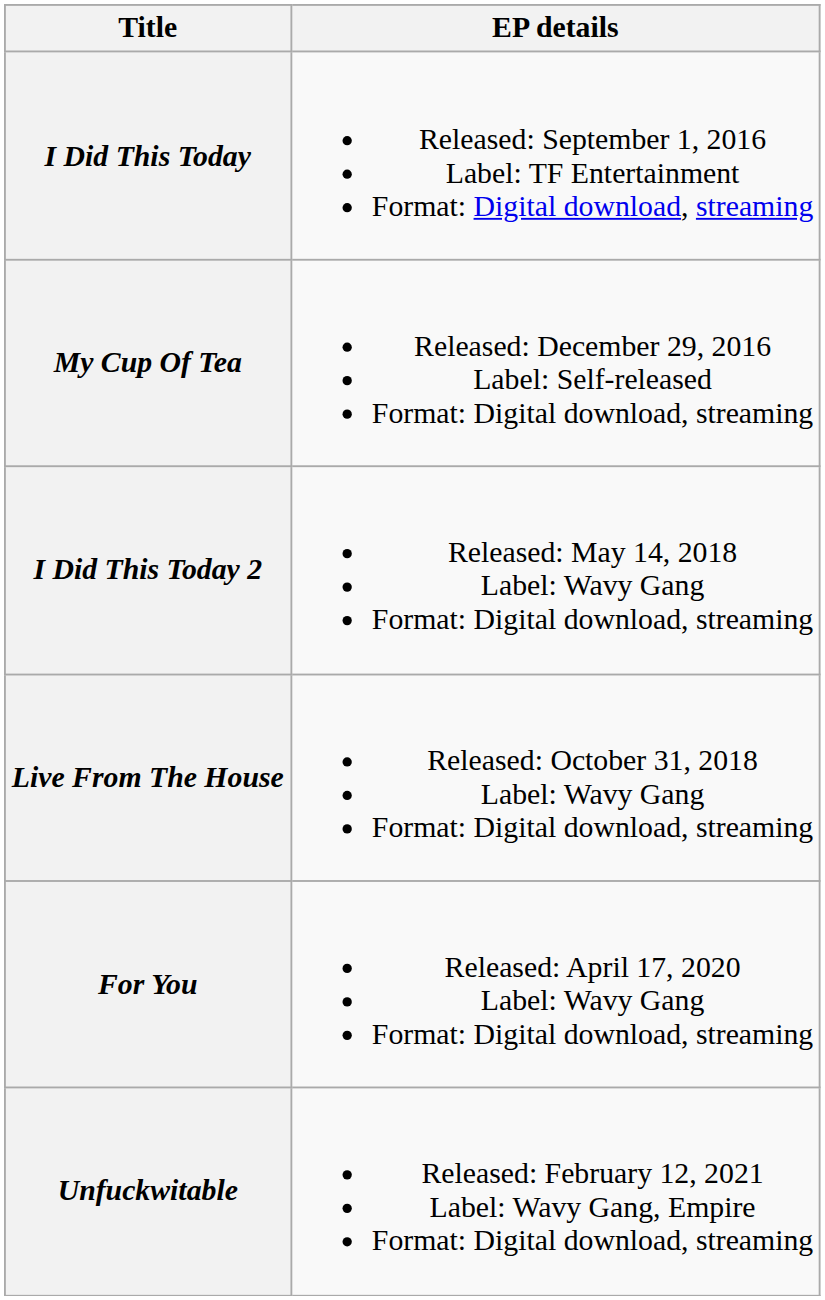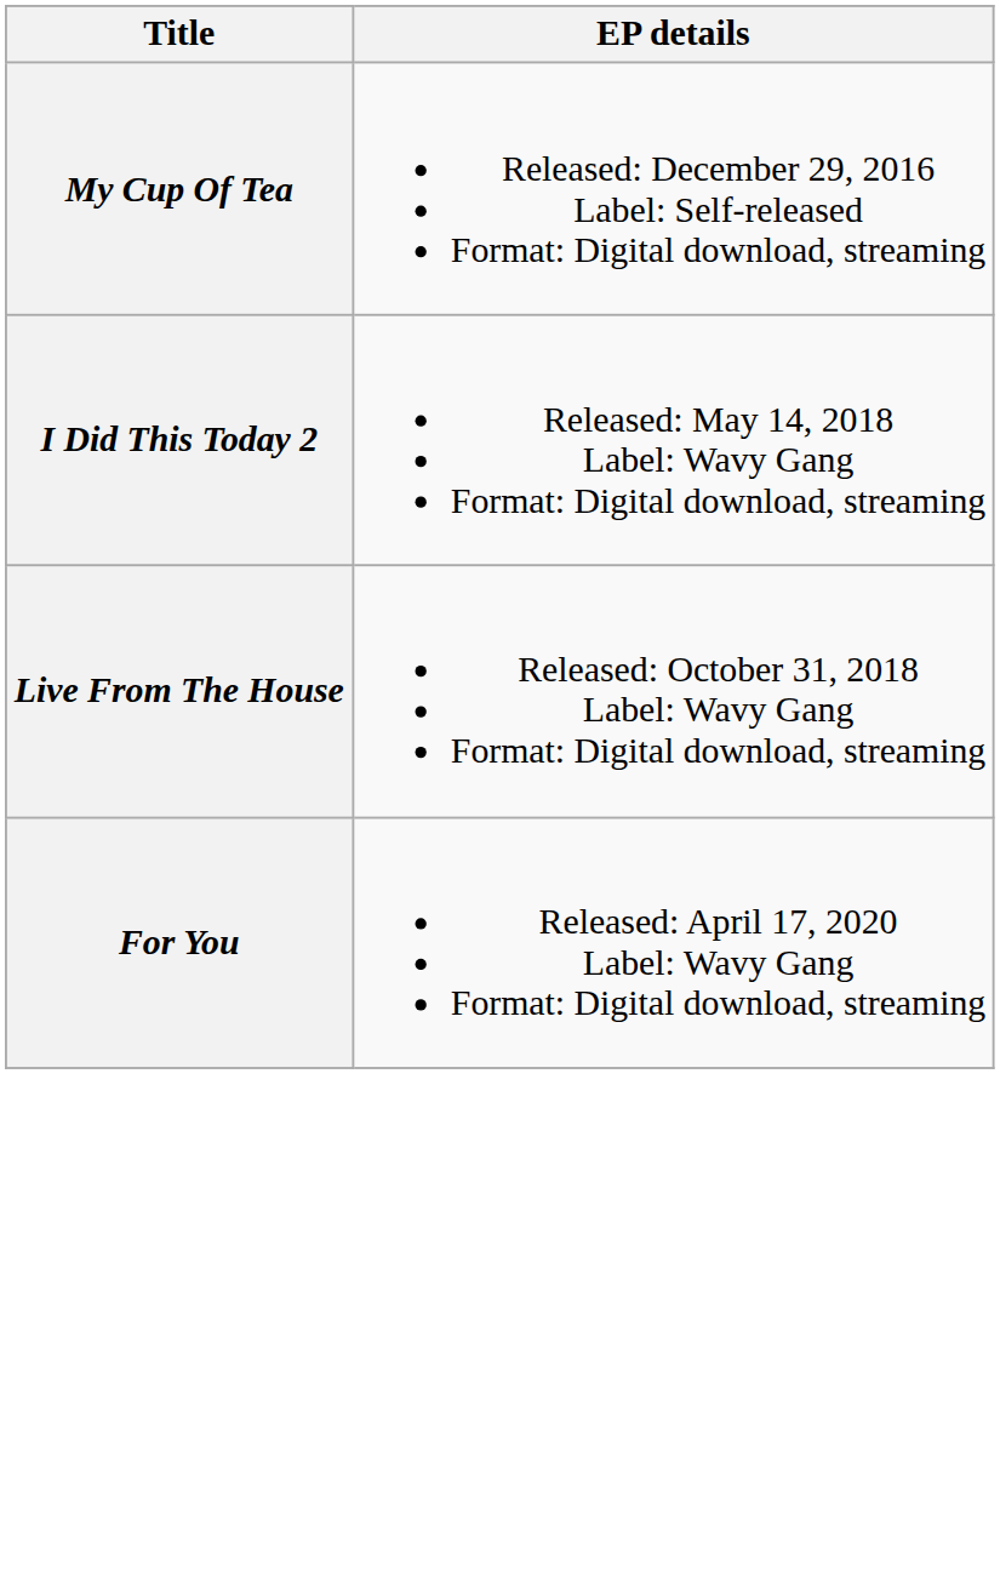- row: I Did This Today | Released: September 1, 2016 Label: TF Entertainment Format: Digital download, streaming
- row: Unfuckwitable | Released: February 12, 2021 Label: Wavy Gang, Empire Format: Digital download, streaming
